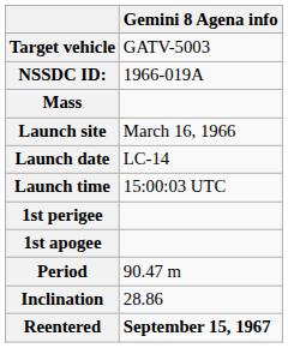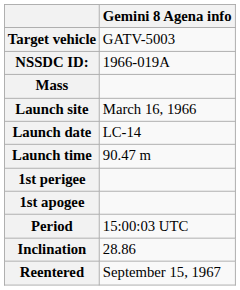Launch time | Gemini 8 Agena info: 15:00:03 UTC -> 90.47 m
Period | Gemini 8 Agena info: 90.47 m -> 15:00:03 UTC
Reentered | Gemini 8 Agena info: bold -> normal
